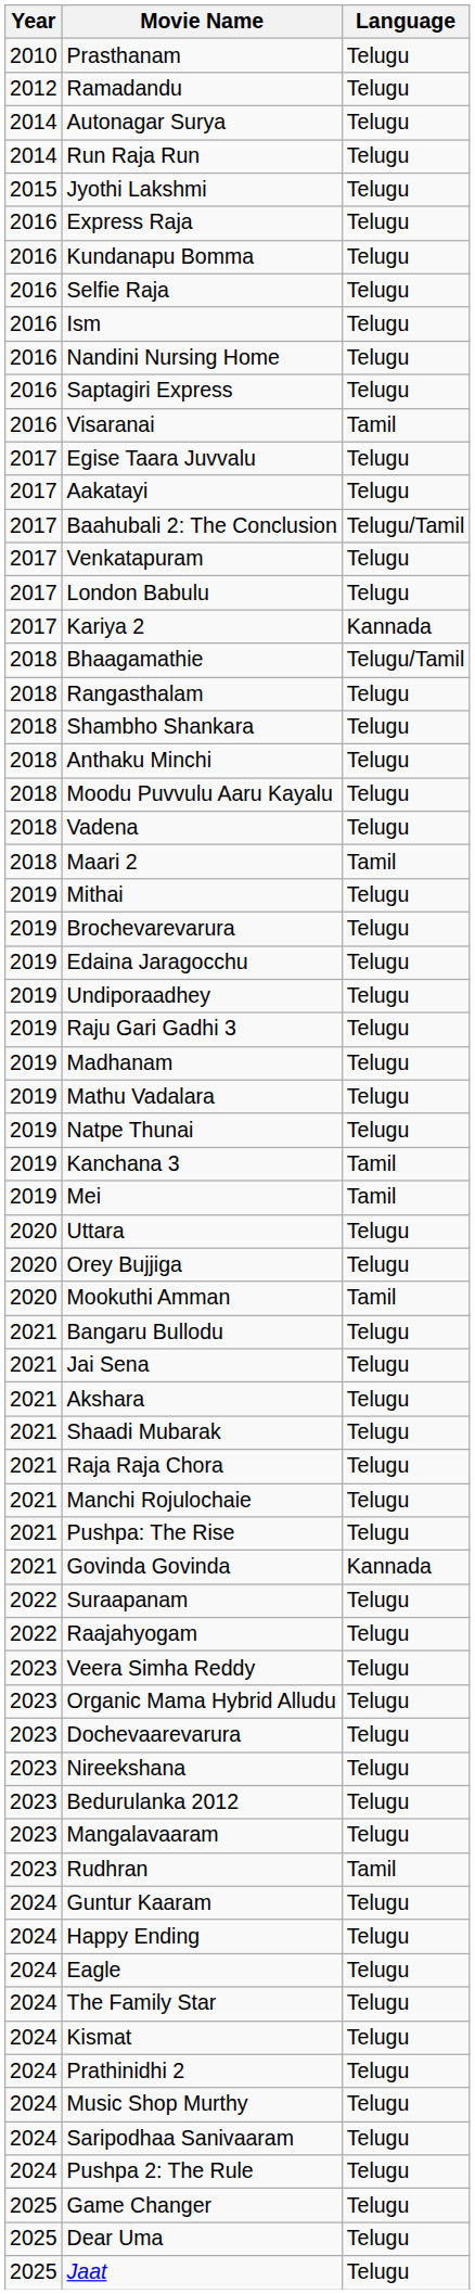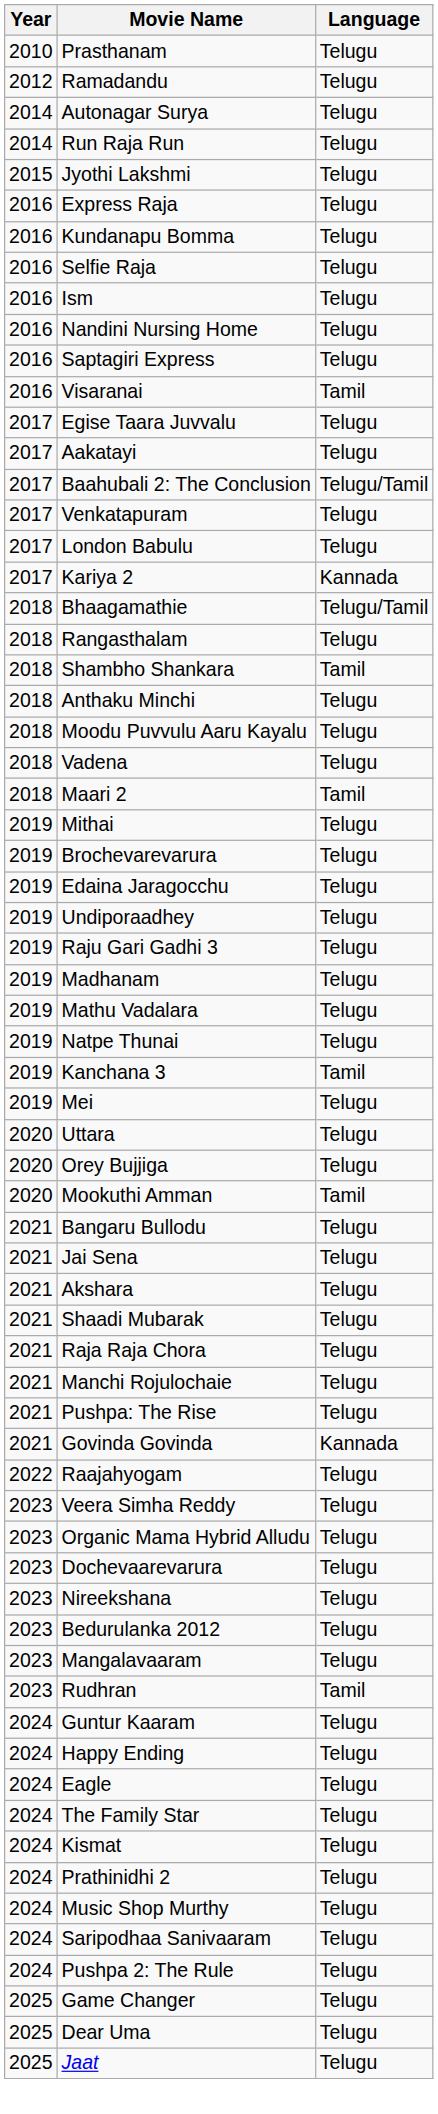Shambho Shankara | Language: Telugu -> Tamil
Mei | Language: Tamil -> Telugu
- row: 2022 | Suraapanam | Telugu
